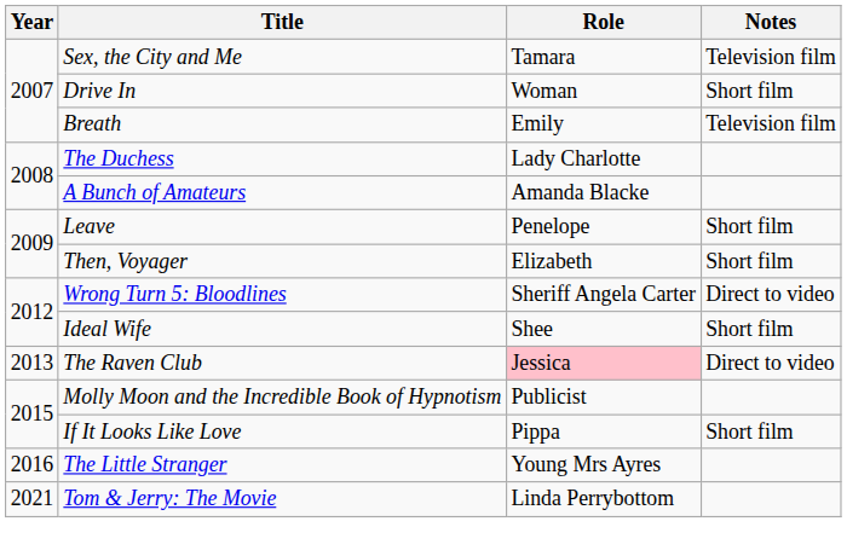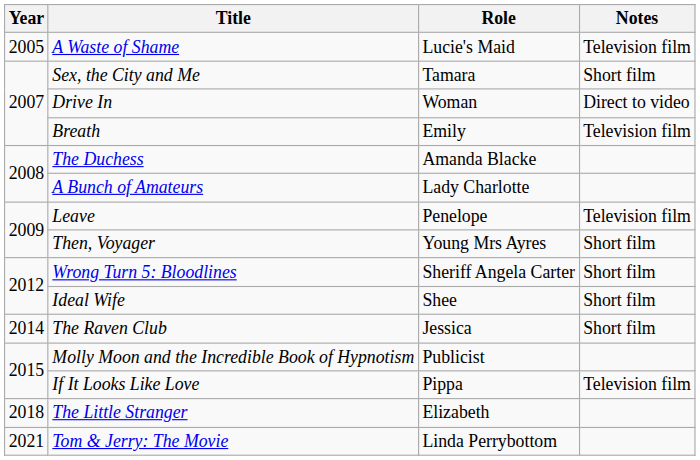+ row: 2005 | A Waste of Shame | Lucie's Maid | Television film
Sex, the City and Me | Notes: Television film -> Short film
Drive In | Notes: Short film -> Direct to video
The Duchess | Role: Lady Charlotte -> Amanda Blacke
A Bunch of Amateurs | Role: Amanda Blacke -> Lady Charlotte
Leave | Notes: Short film -> Television film
Then, Voyager | Role: Elizabeth -> Young Mrs Ayres
Wrong Turn 5: Bloodlines | Notes: Direct to video -> Short film
The Raven Club | Year: 2013 -> 2014
The Raven Club | Role: pink background -> no background
The Raven Club | Notes: Direct to video -> Short film
If It Looks Like Love | Notes: Short film -> Television film
The Little Stranger | Year: 2016 -> 2018
The Little Stranger | Role: Young Mrs Ayres -> Elizabeth
